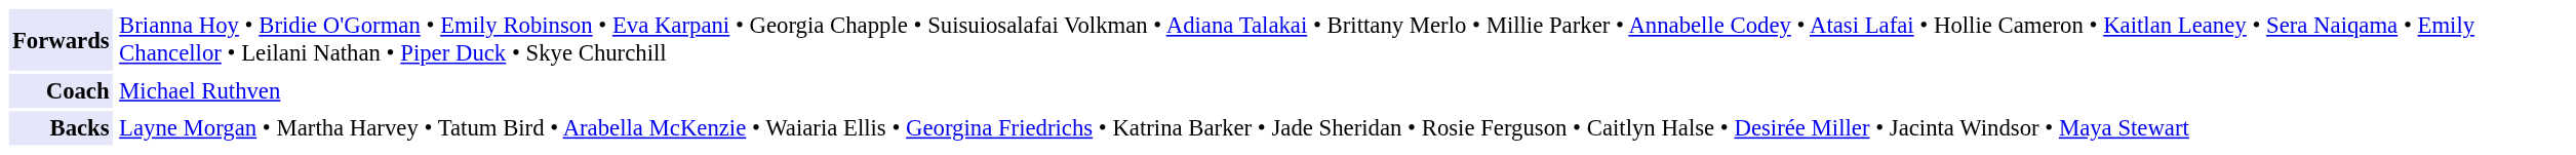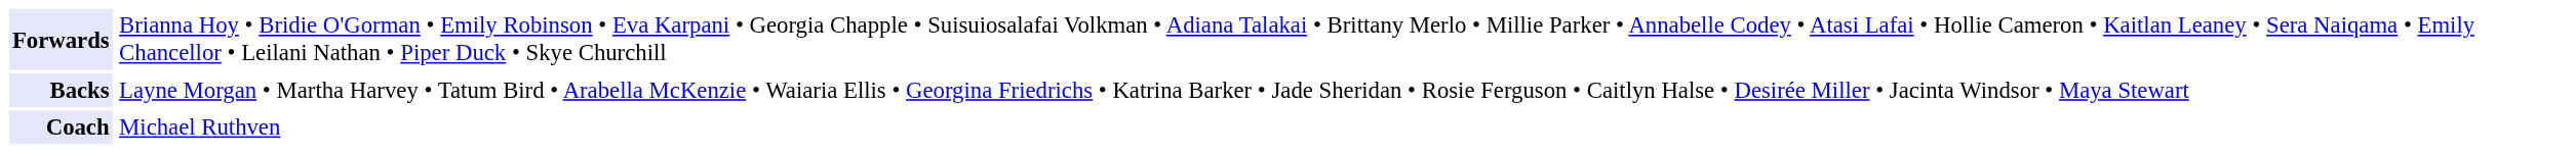rows swapped: Backs <-> Coach
